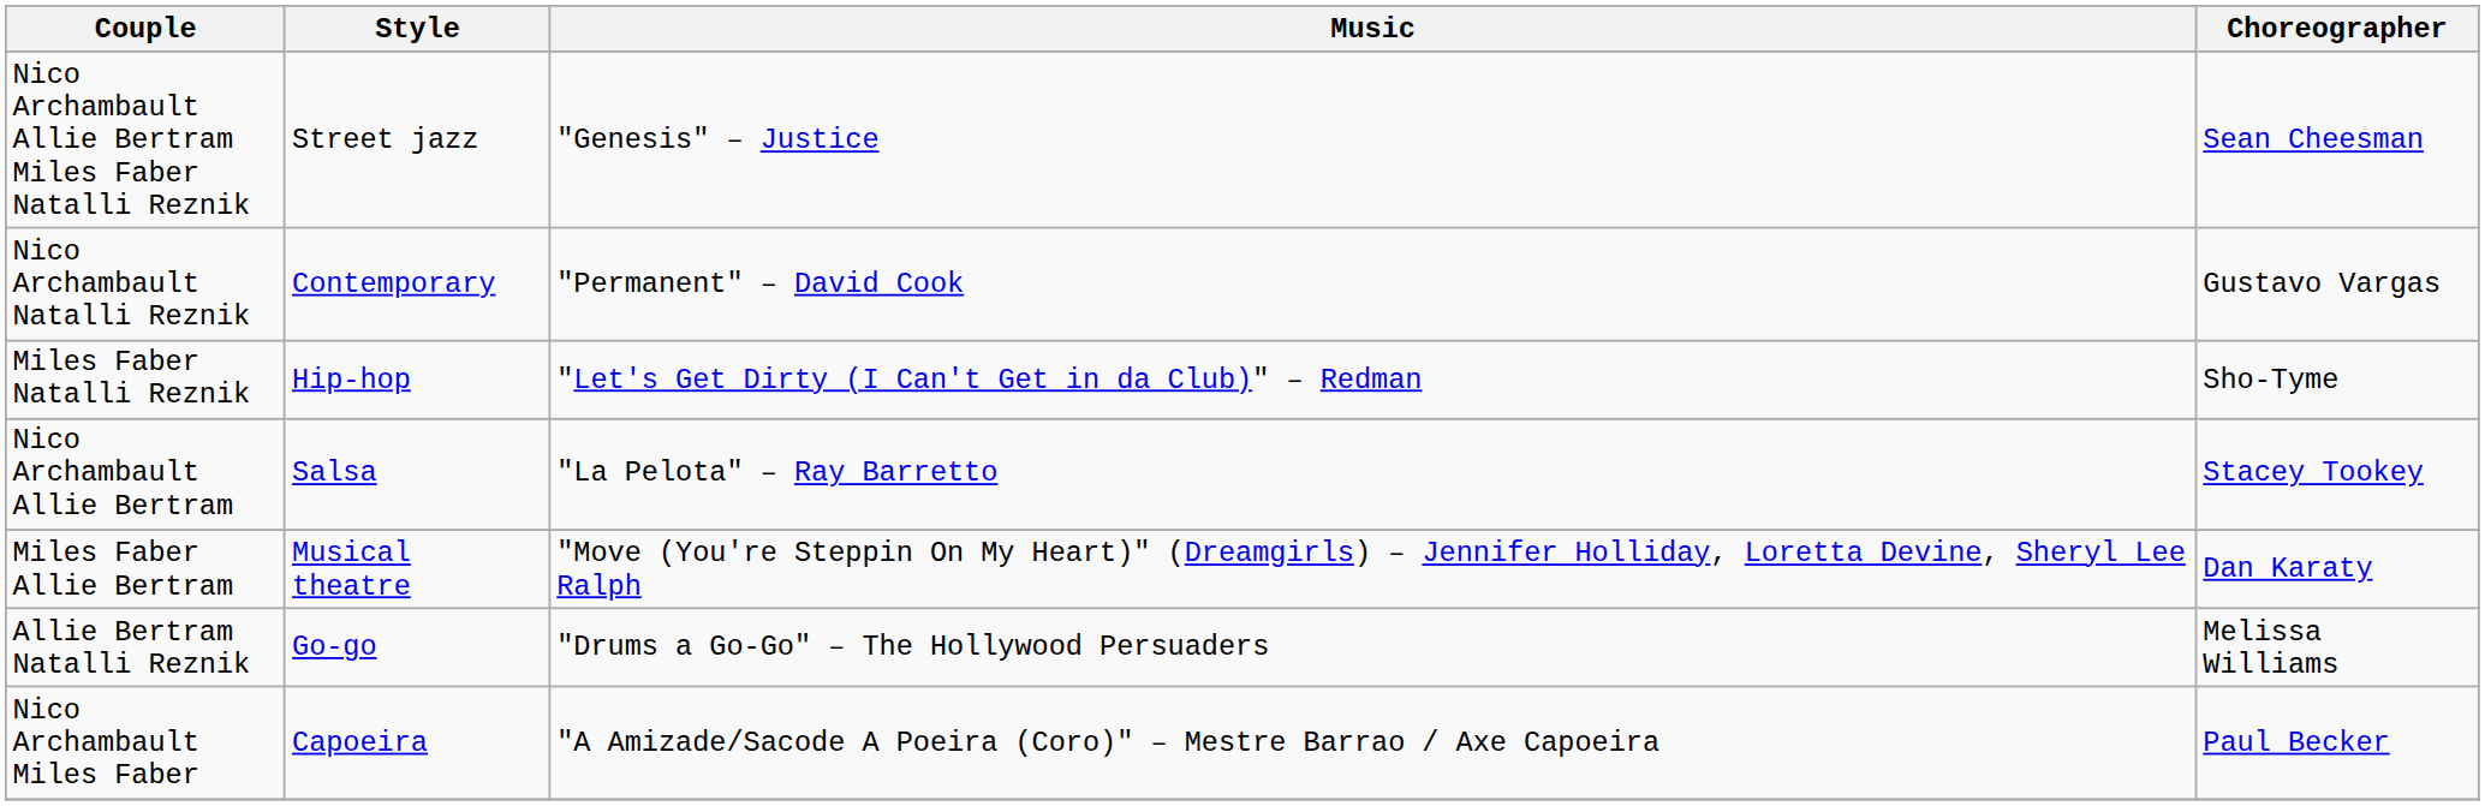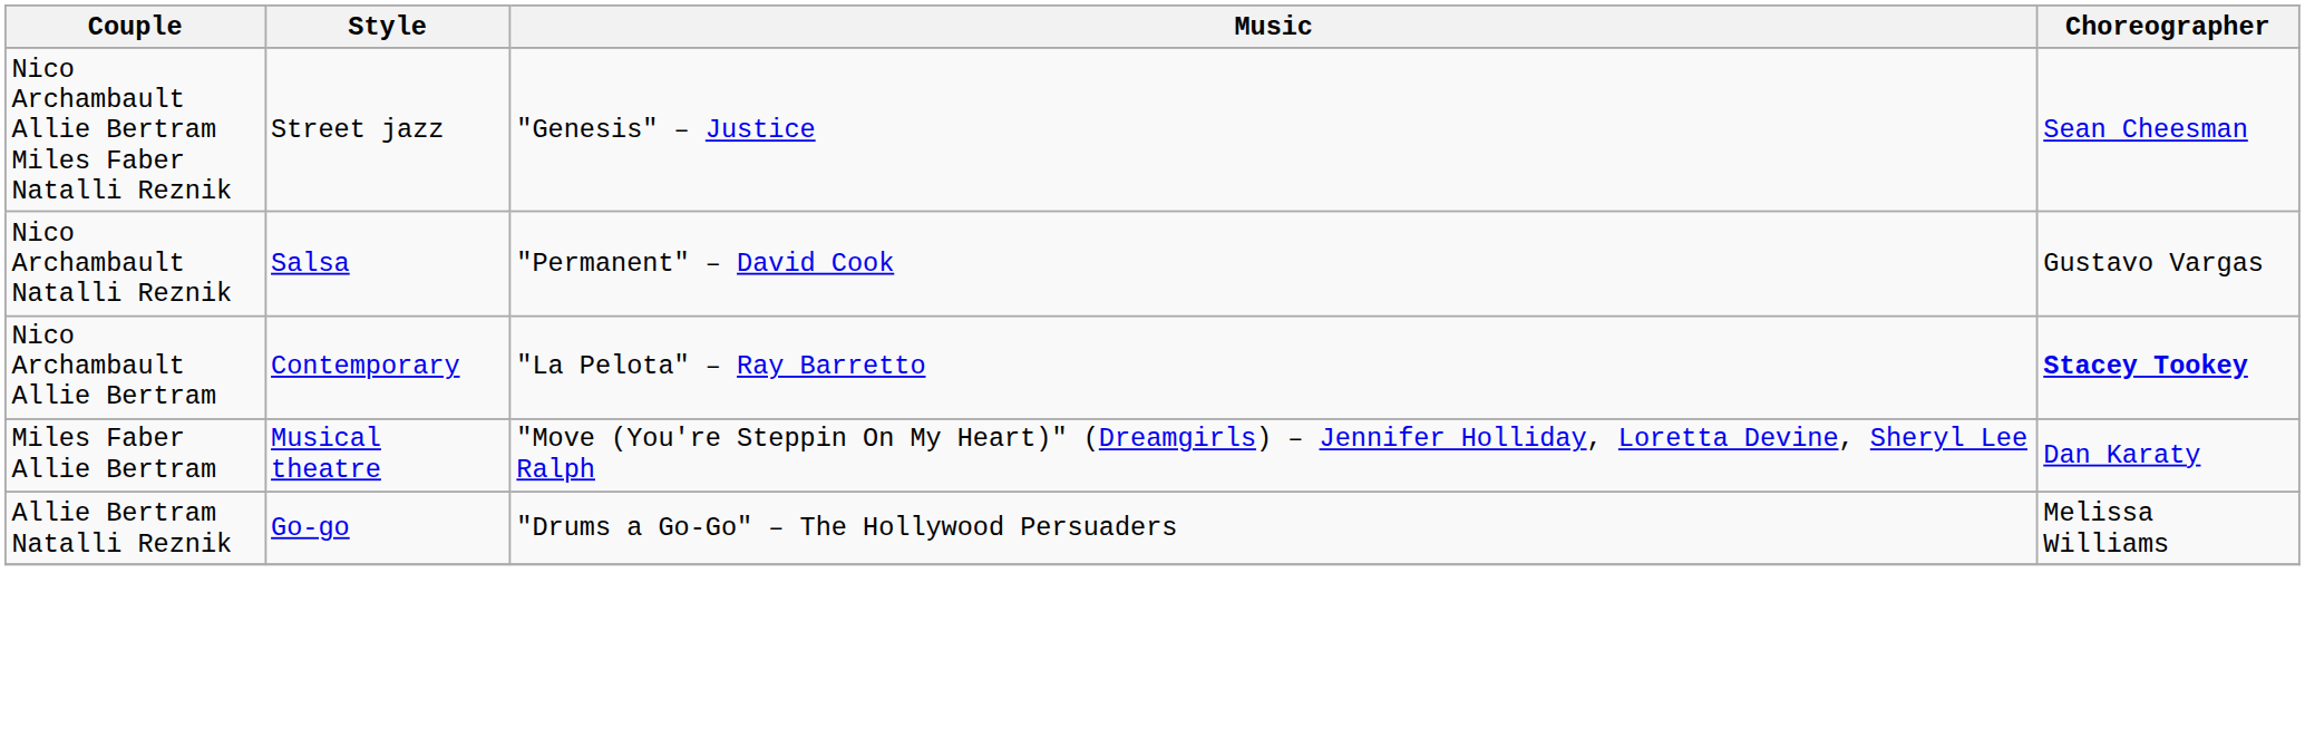Nico Archambault Natalli Reznik | Style: Contemporary -> Salsa
- row: Miles Faber Natalli Reznik | Hip-hop | "Let's Get Dirty (I Can't Get in da Club)" – Redman | Sho-Tyme
Nico Archambault Allie Bertram | Style: Salsa -> Contemporary
Nico Archambault Allie Bertram | Choreographer: normal -> bold
- row: Nico Archambault Miles Faber | Capoeira | "A Amizade/Sacode A Poeira (Coro)" – Mestre Barrao / Axe Capoeira | Paul Becker
